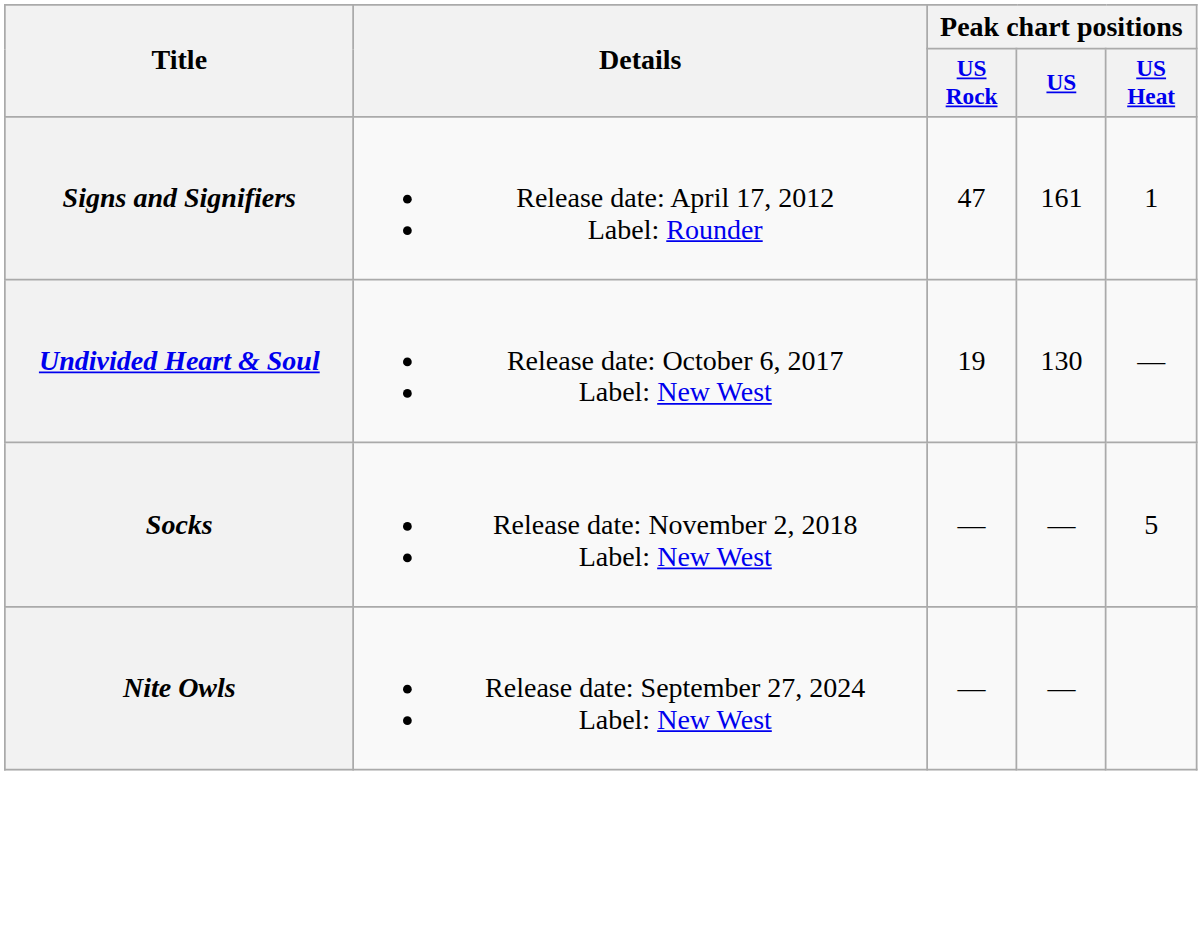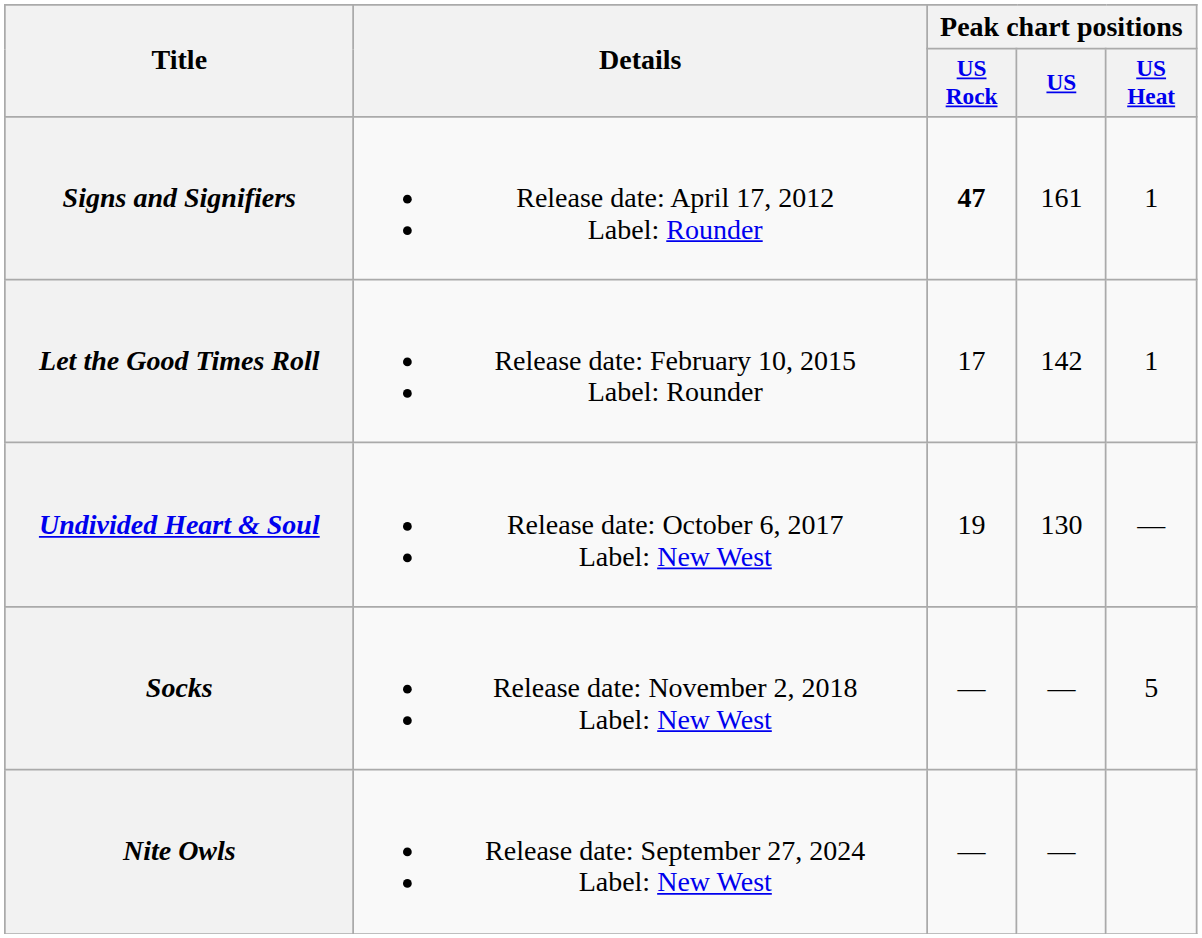Signs and Signifiers | Peak chart positions / US Rock: normal -> bold
+ row: Let the Good Times Roll | Release date: February 10, 2015 Label: Rounder | 17 | 142 | 1
